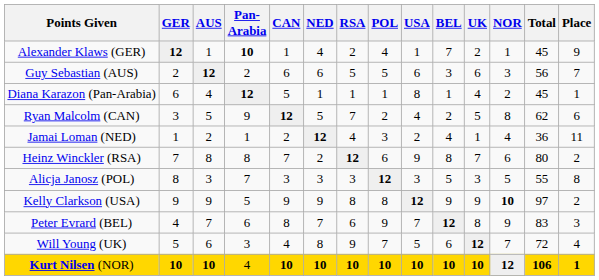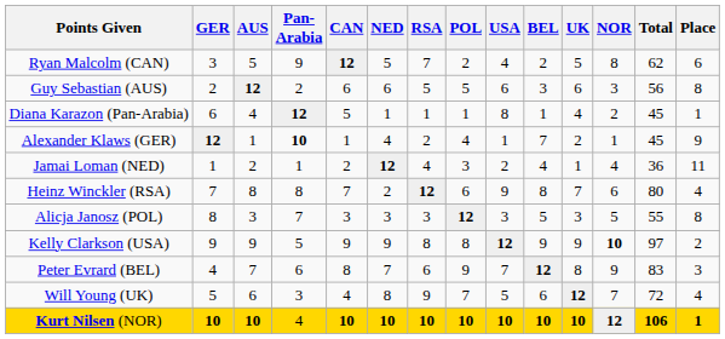rows swapped: Alexander Klaws (GER) <-> Ryan Malcolm (CAN)
Guy Sebastian (AUS) | Place: 7 -> 8
Heinz Winckler (RSA) | Place: 2 -> 4
